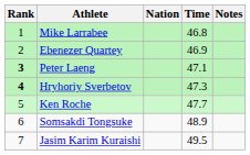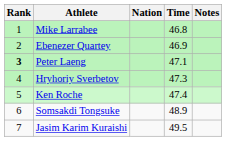Hryhoriy Sverbetov | Rank: bold -> normal
Ken Roche | Time: 47.7 -> 47.4
